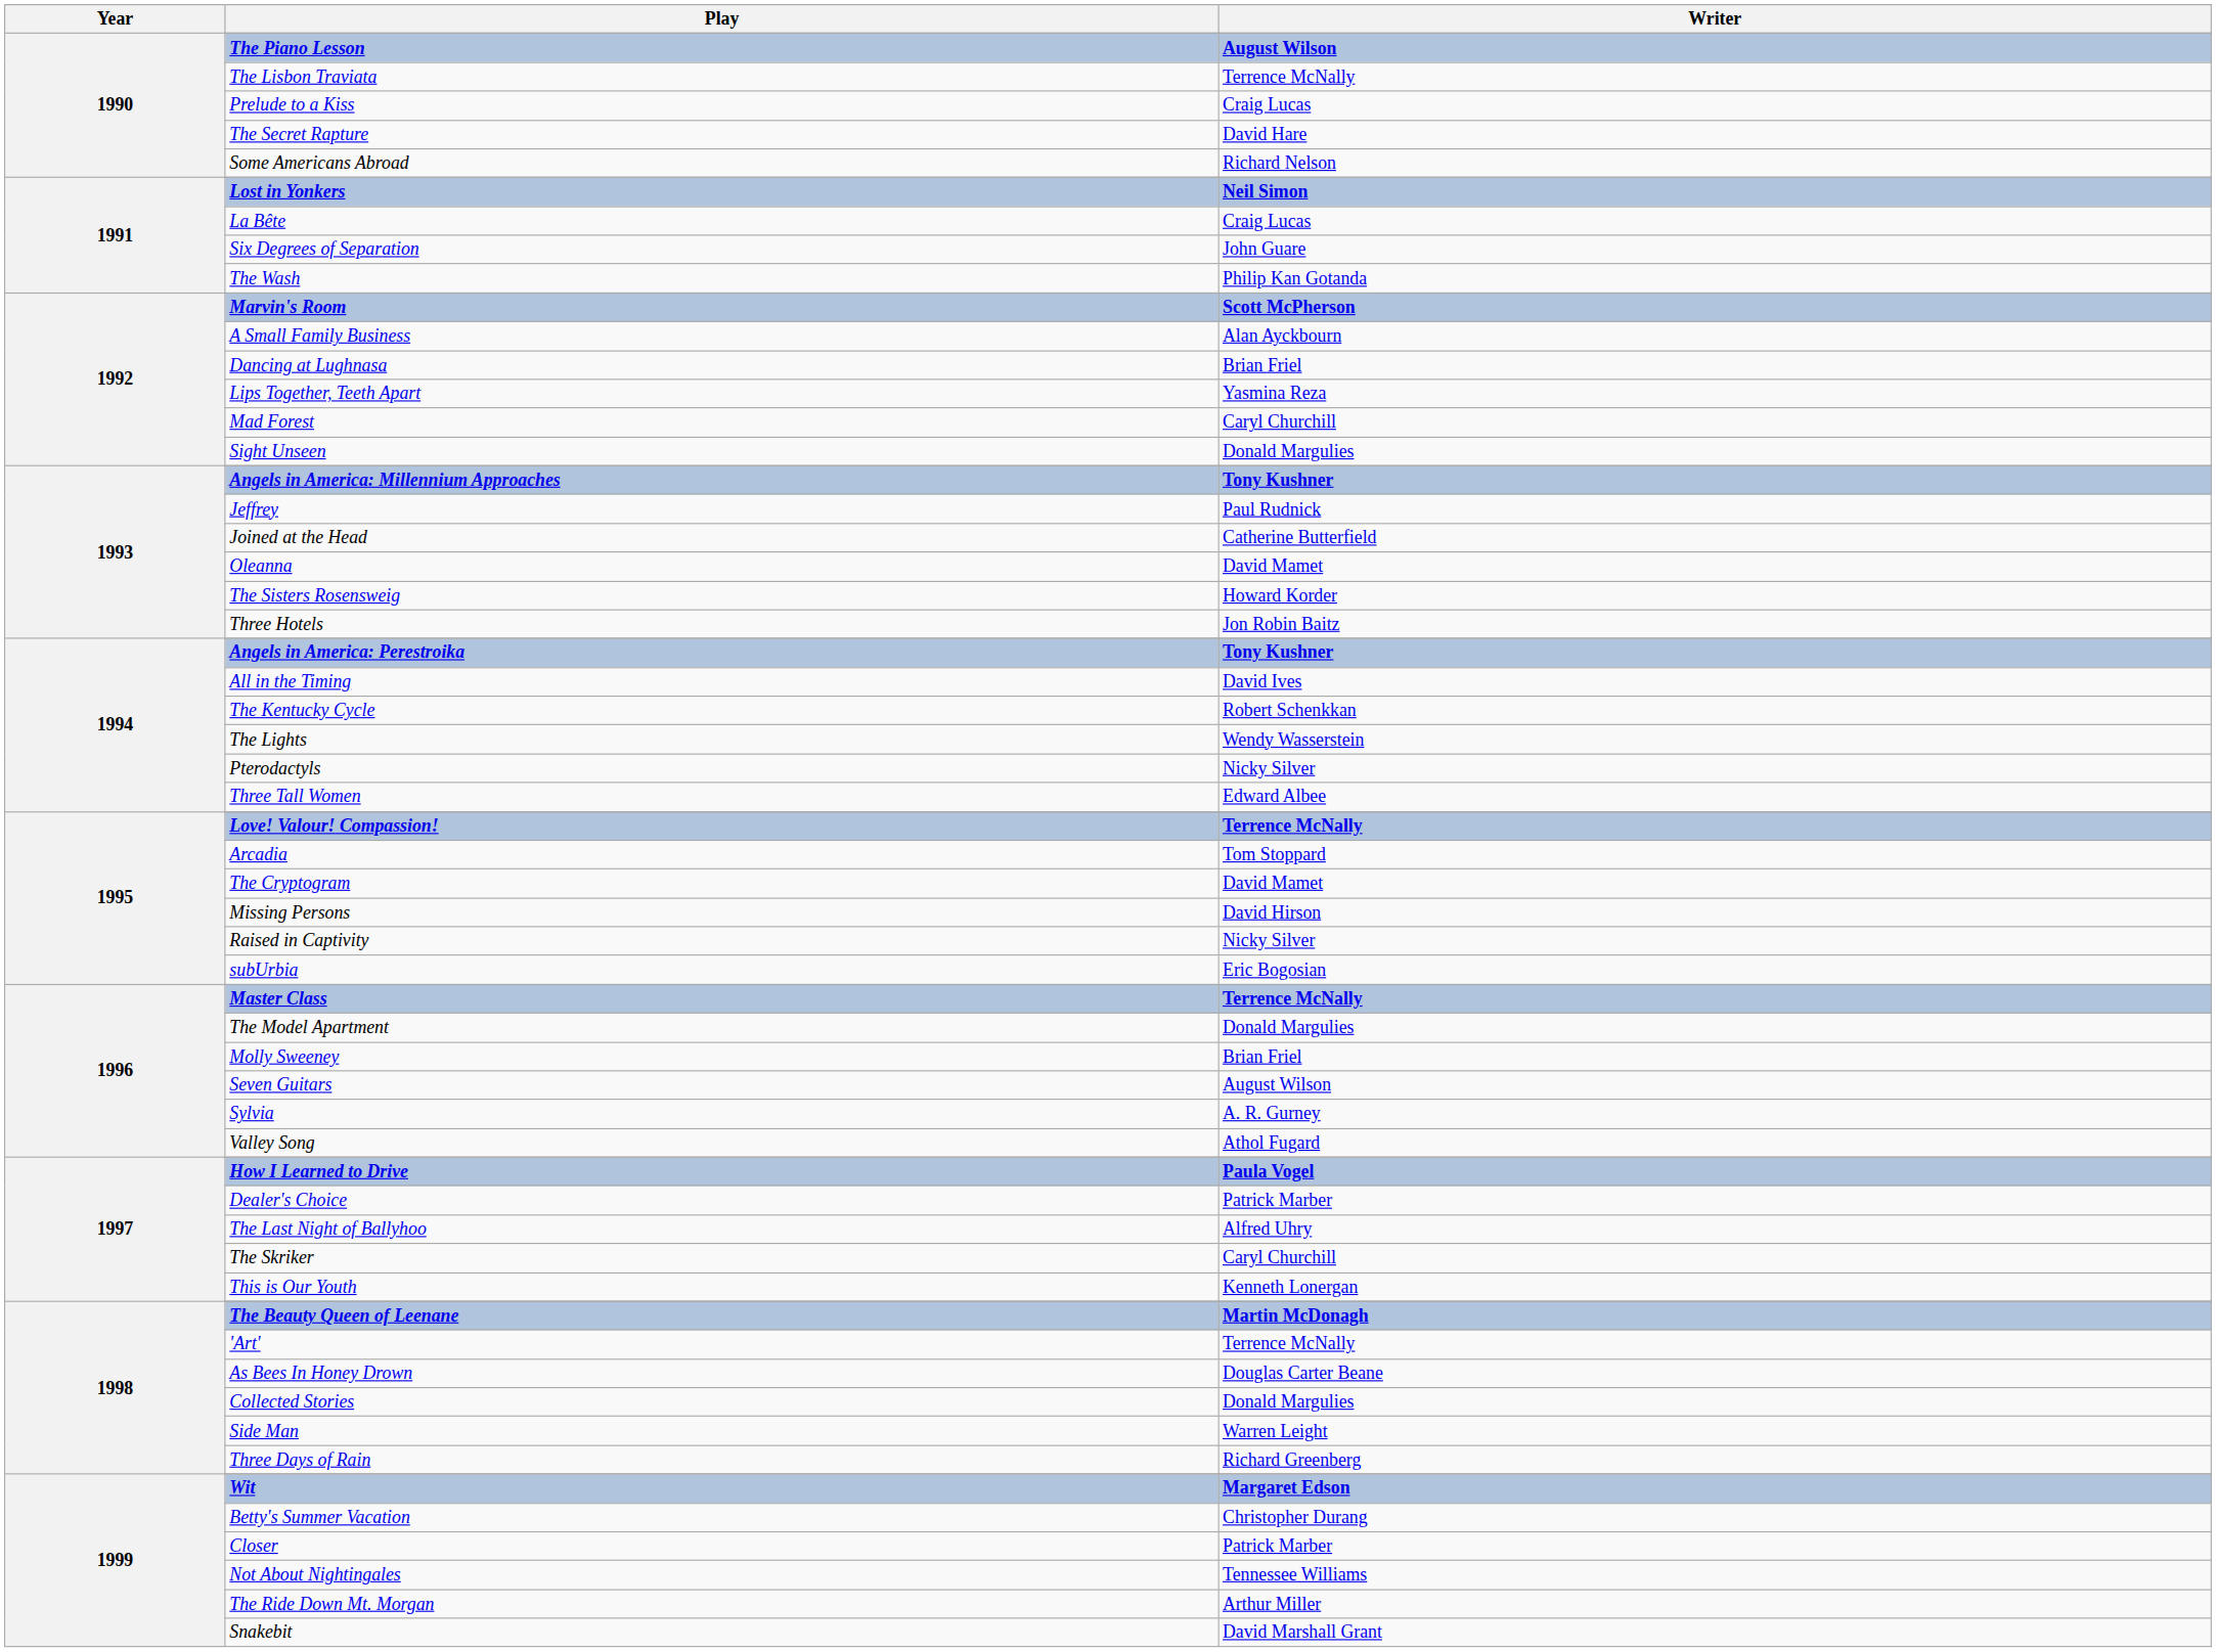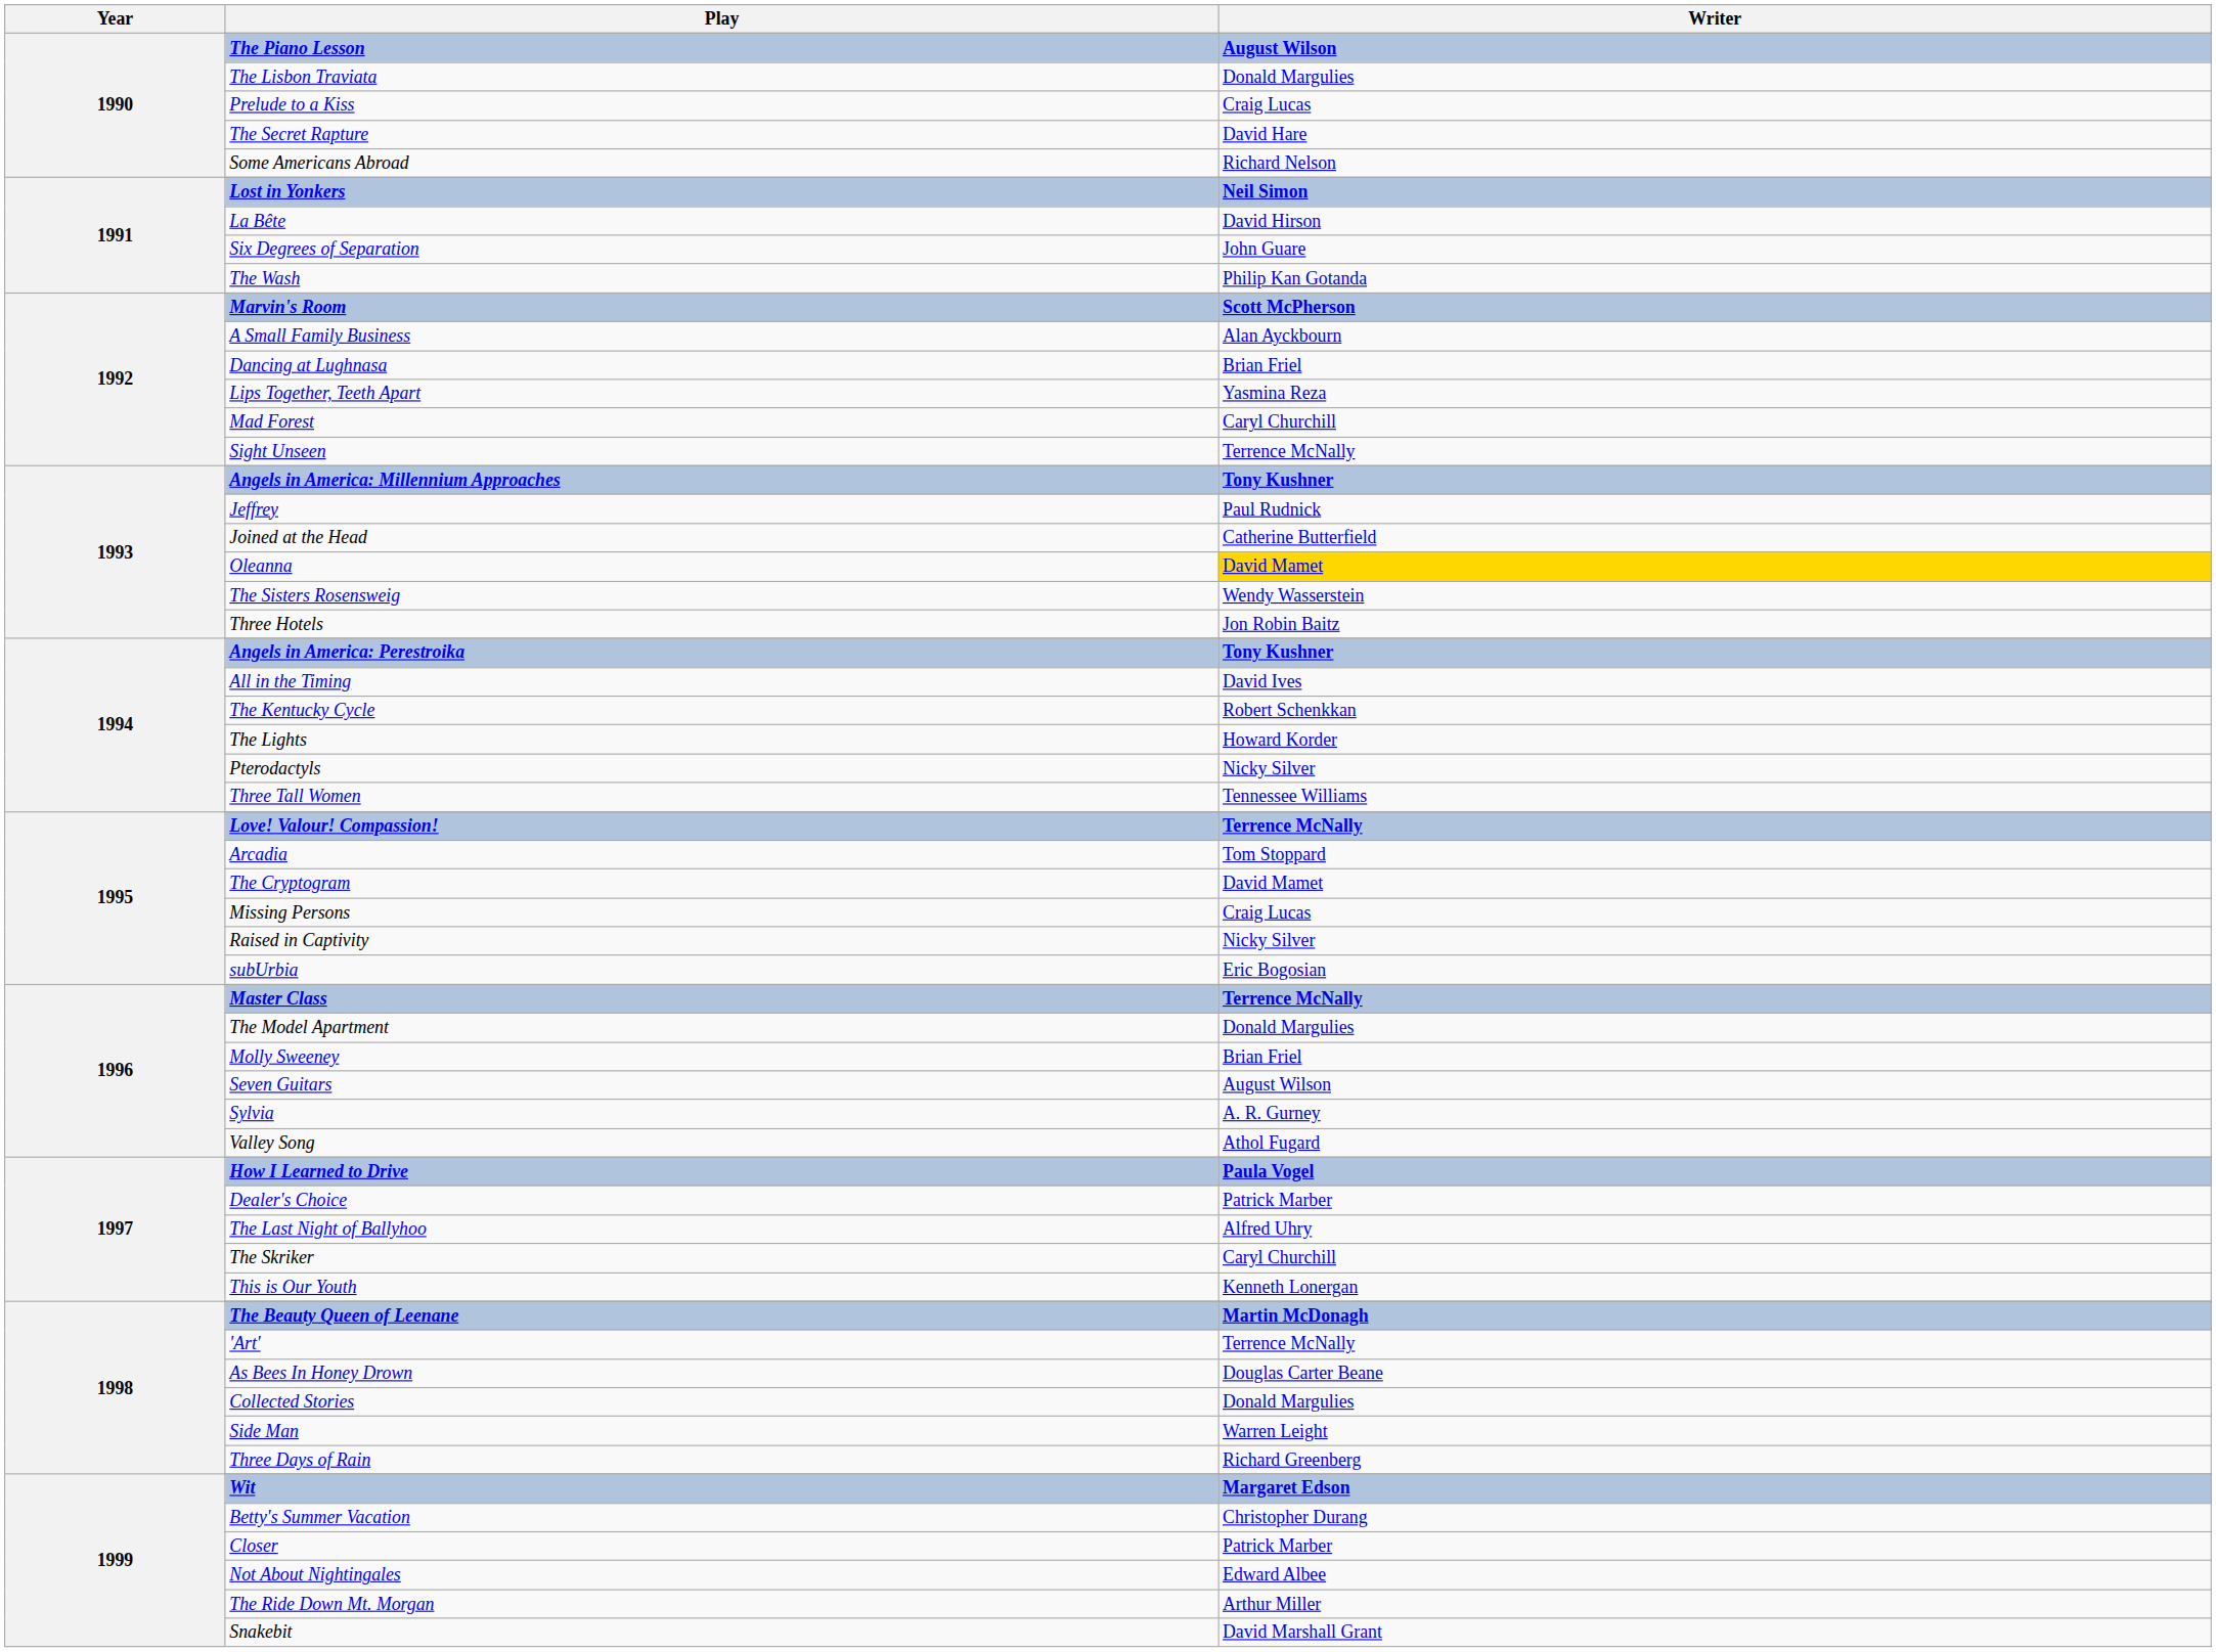The Lisbon Traviata | Writer: Terrence McNally -> Donald Margulies
La Bête | Writer: Craig Lucas -> David Hirson
Sight Unseen | Writer: Donald Margulies -> Terrence McNally
Oleanna | Writer: no background -> gold background
The Sisters Rosensweig | Writer: Howard Korder -> Wendy Wasserstein
The Lights | Writer: Wendy Wasserstein -> Howard Korder
Three Tall Women | Writer: Edward Albee -> Tennessee Williams
Missing Persons | Writer: David Hirson -> Craig Lucas
Not About Nightingales | Writer: Tennessee Williams -> Edward Albee
